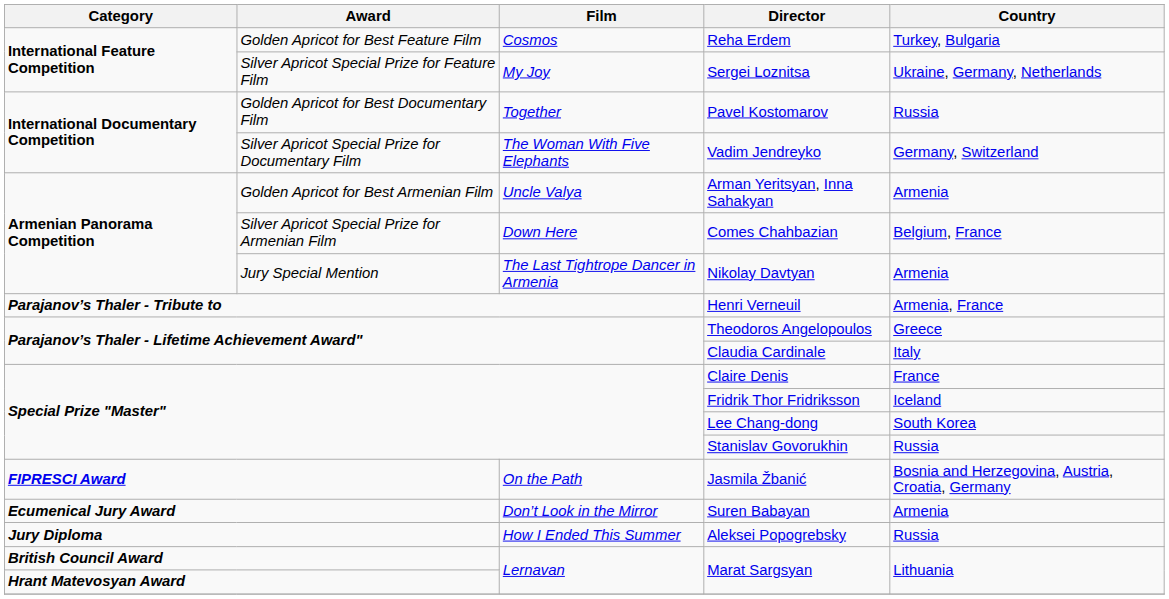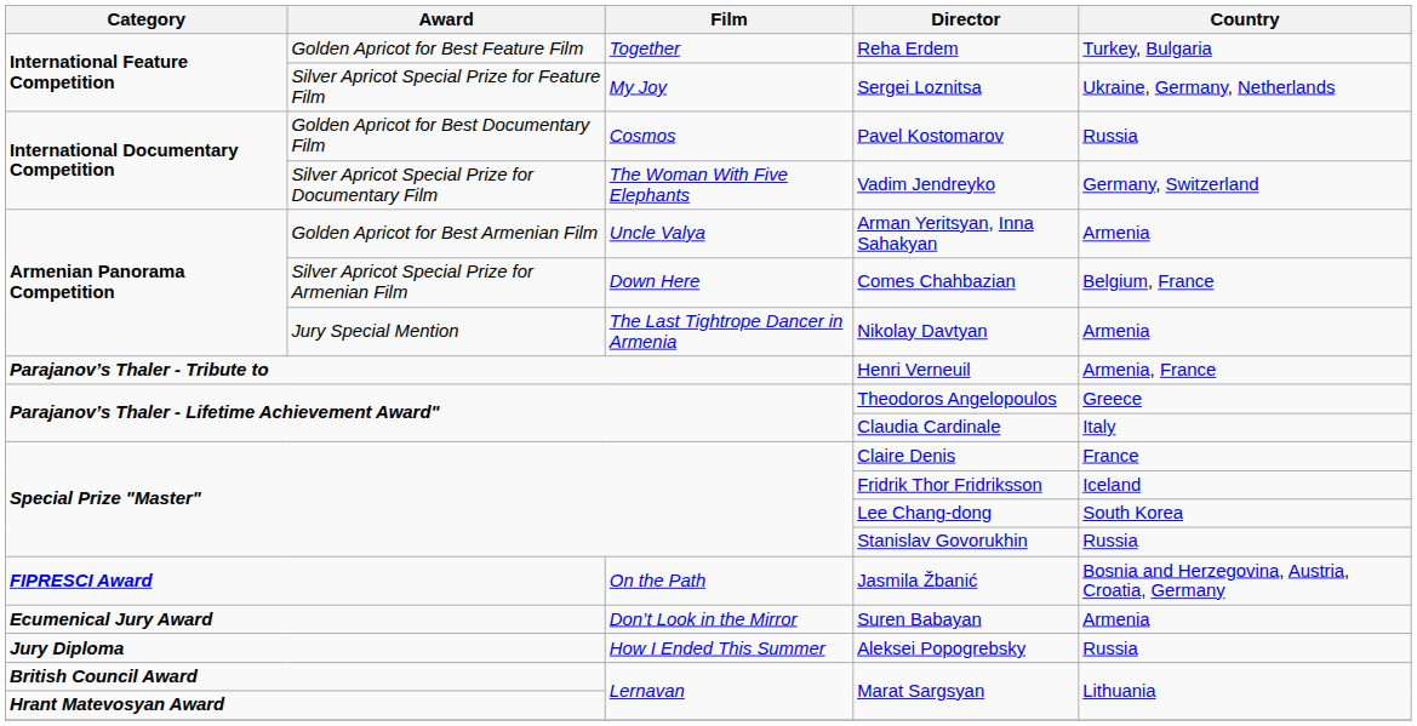Reha Erdem | Film: Cosmos -> Together
Pavel Kostomarov | Film: Together -> Cosmos
